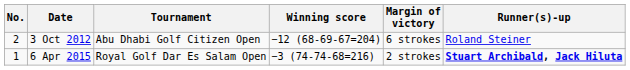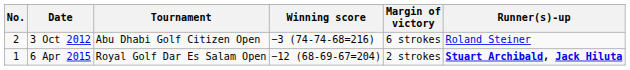3 Oct 2012 | Winning score: −12 (68-69-67=204) -> −3 (74-74-68=216)
6 Apr 2015 | Winning score: −3 (74-74-68=216) -> −12 (68-69-67=204)
